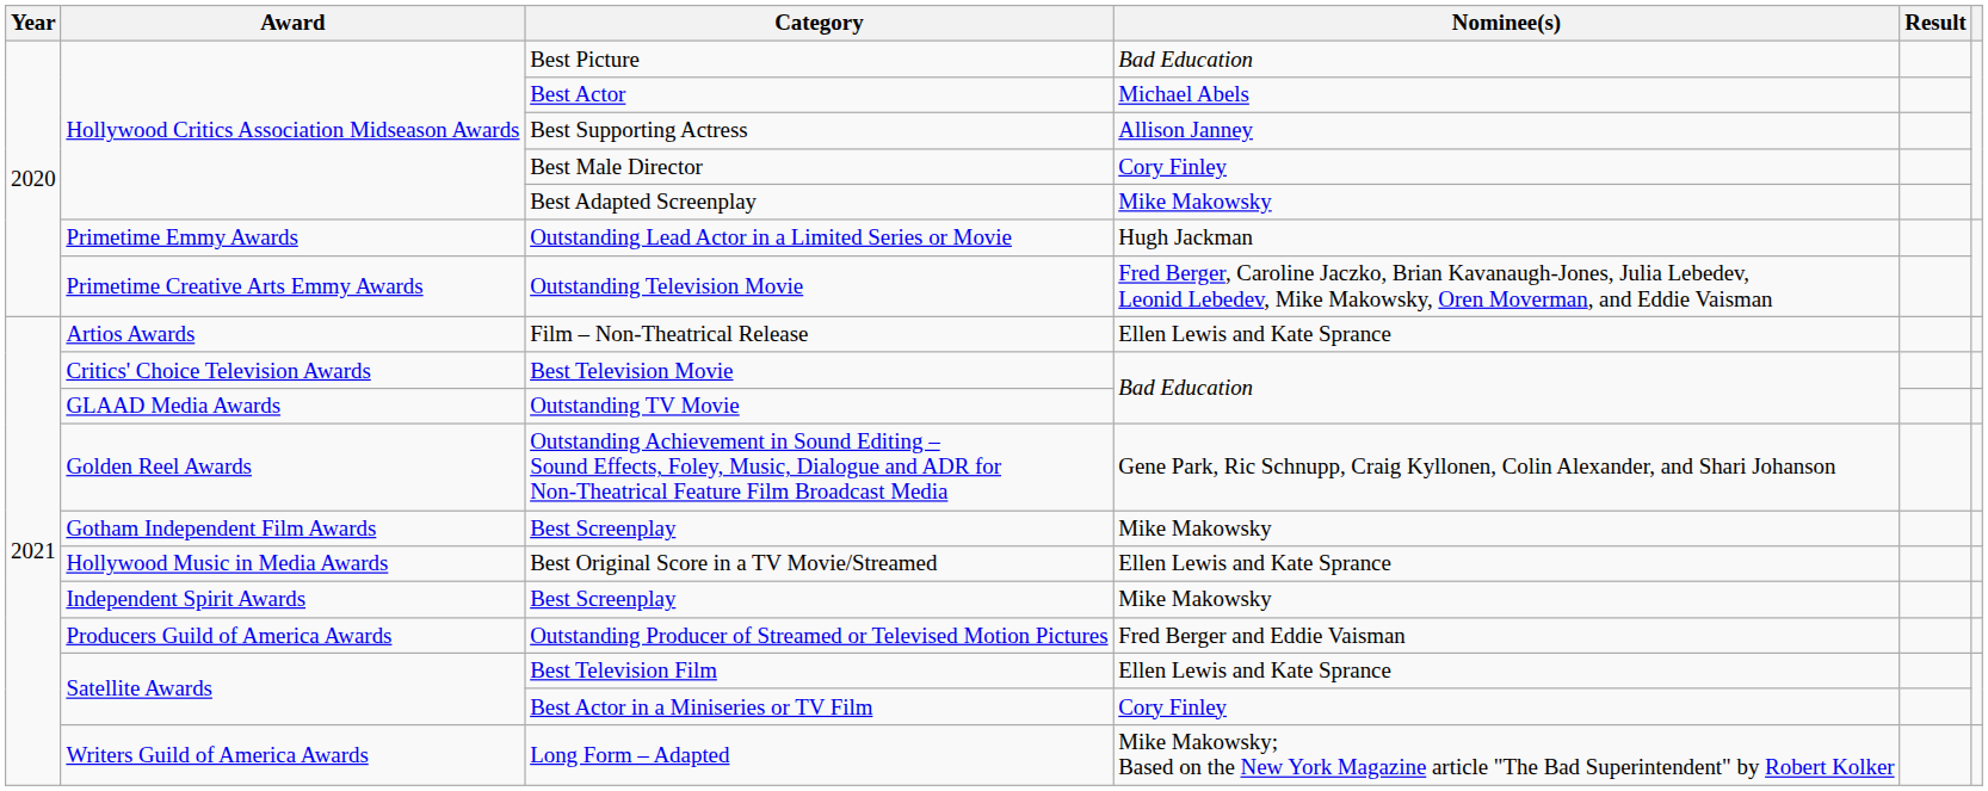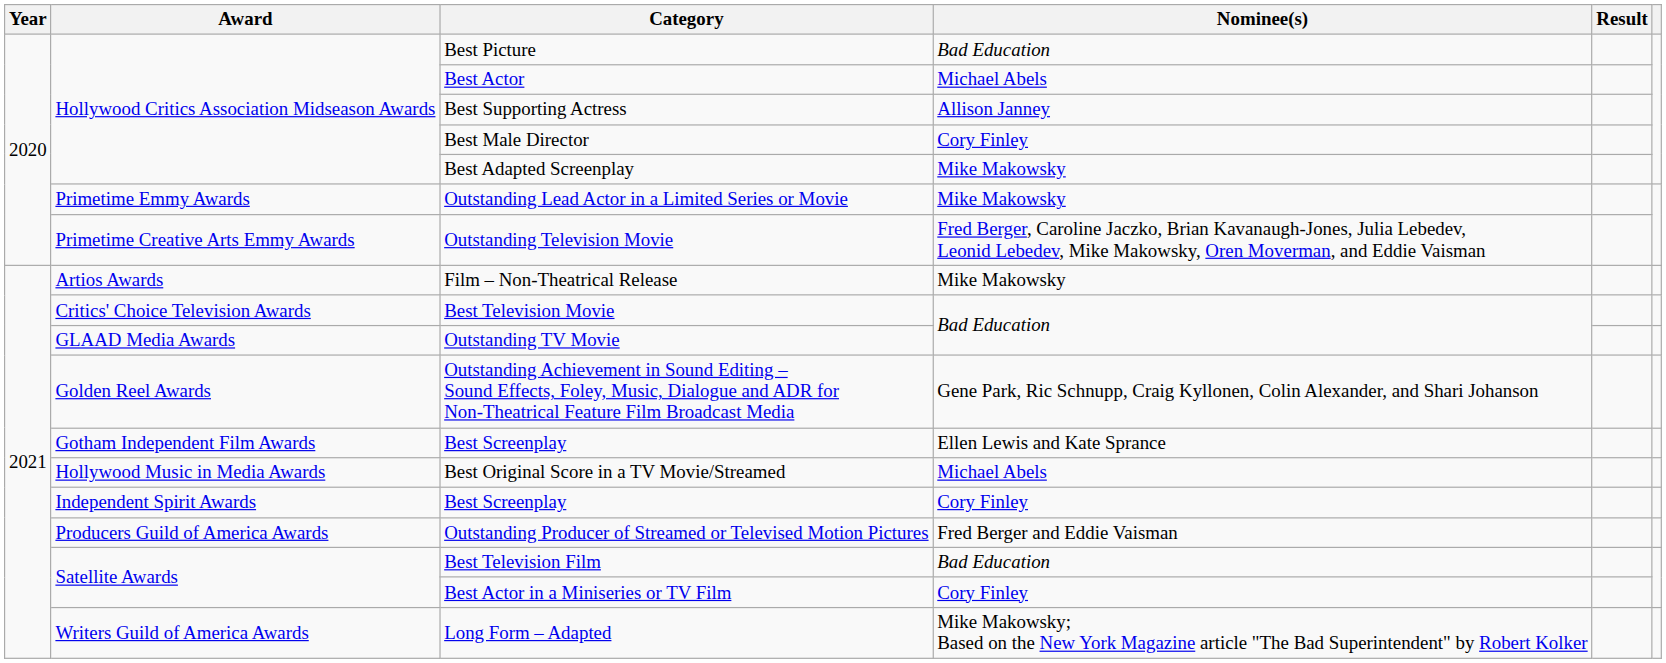Outstanding Lead Actor in a Limited Series or Movie | Nominee(s): Hugh Jackman -> Mike Makowsky
Film – Non-Theatrical Release | Nominee(s): Ellen Lewis and Kate Sprance -> Mike Makowsky
Gotham Independent Film Awards / Best Screenplay | Nominee(s): Mike Makowsky -> Ellen Lewis and Kate Sprance
Best Original Score in a TV Movie/Streamed | Nominee(s): Ellen Lewis and Kate Sprance -> Michael Abels
Independent Spirit Awards / Best Screenplay | Nominee(s): Mike Makowsky -> Cory Finley
Best Television Film | Nominee(s): Ellen Lewis and Kate Sprance -> Bad Education
